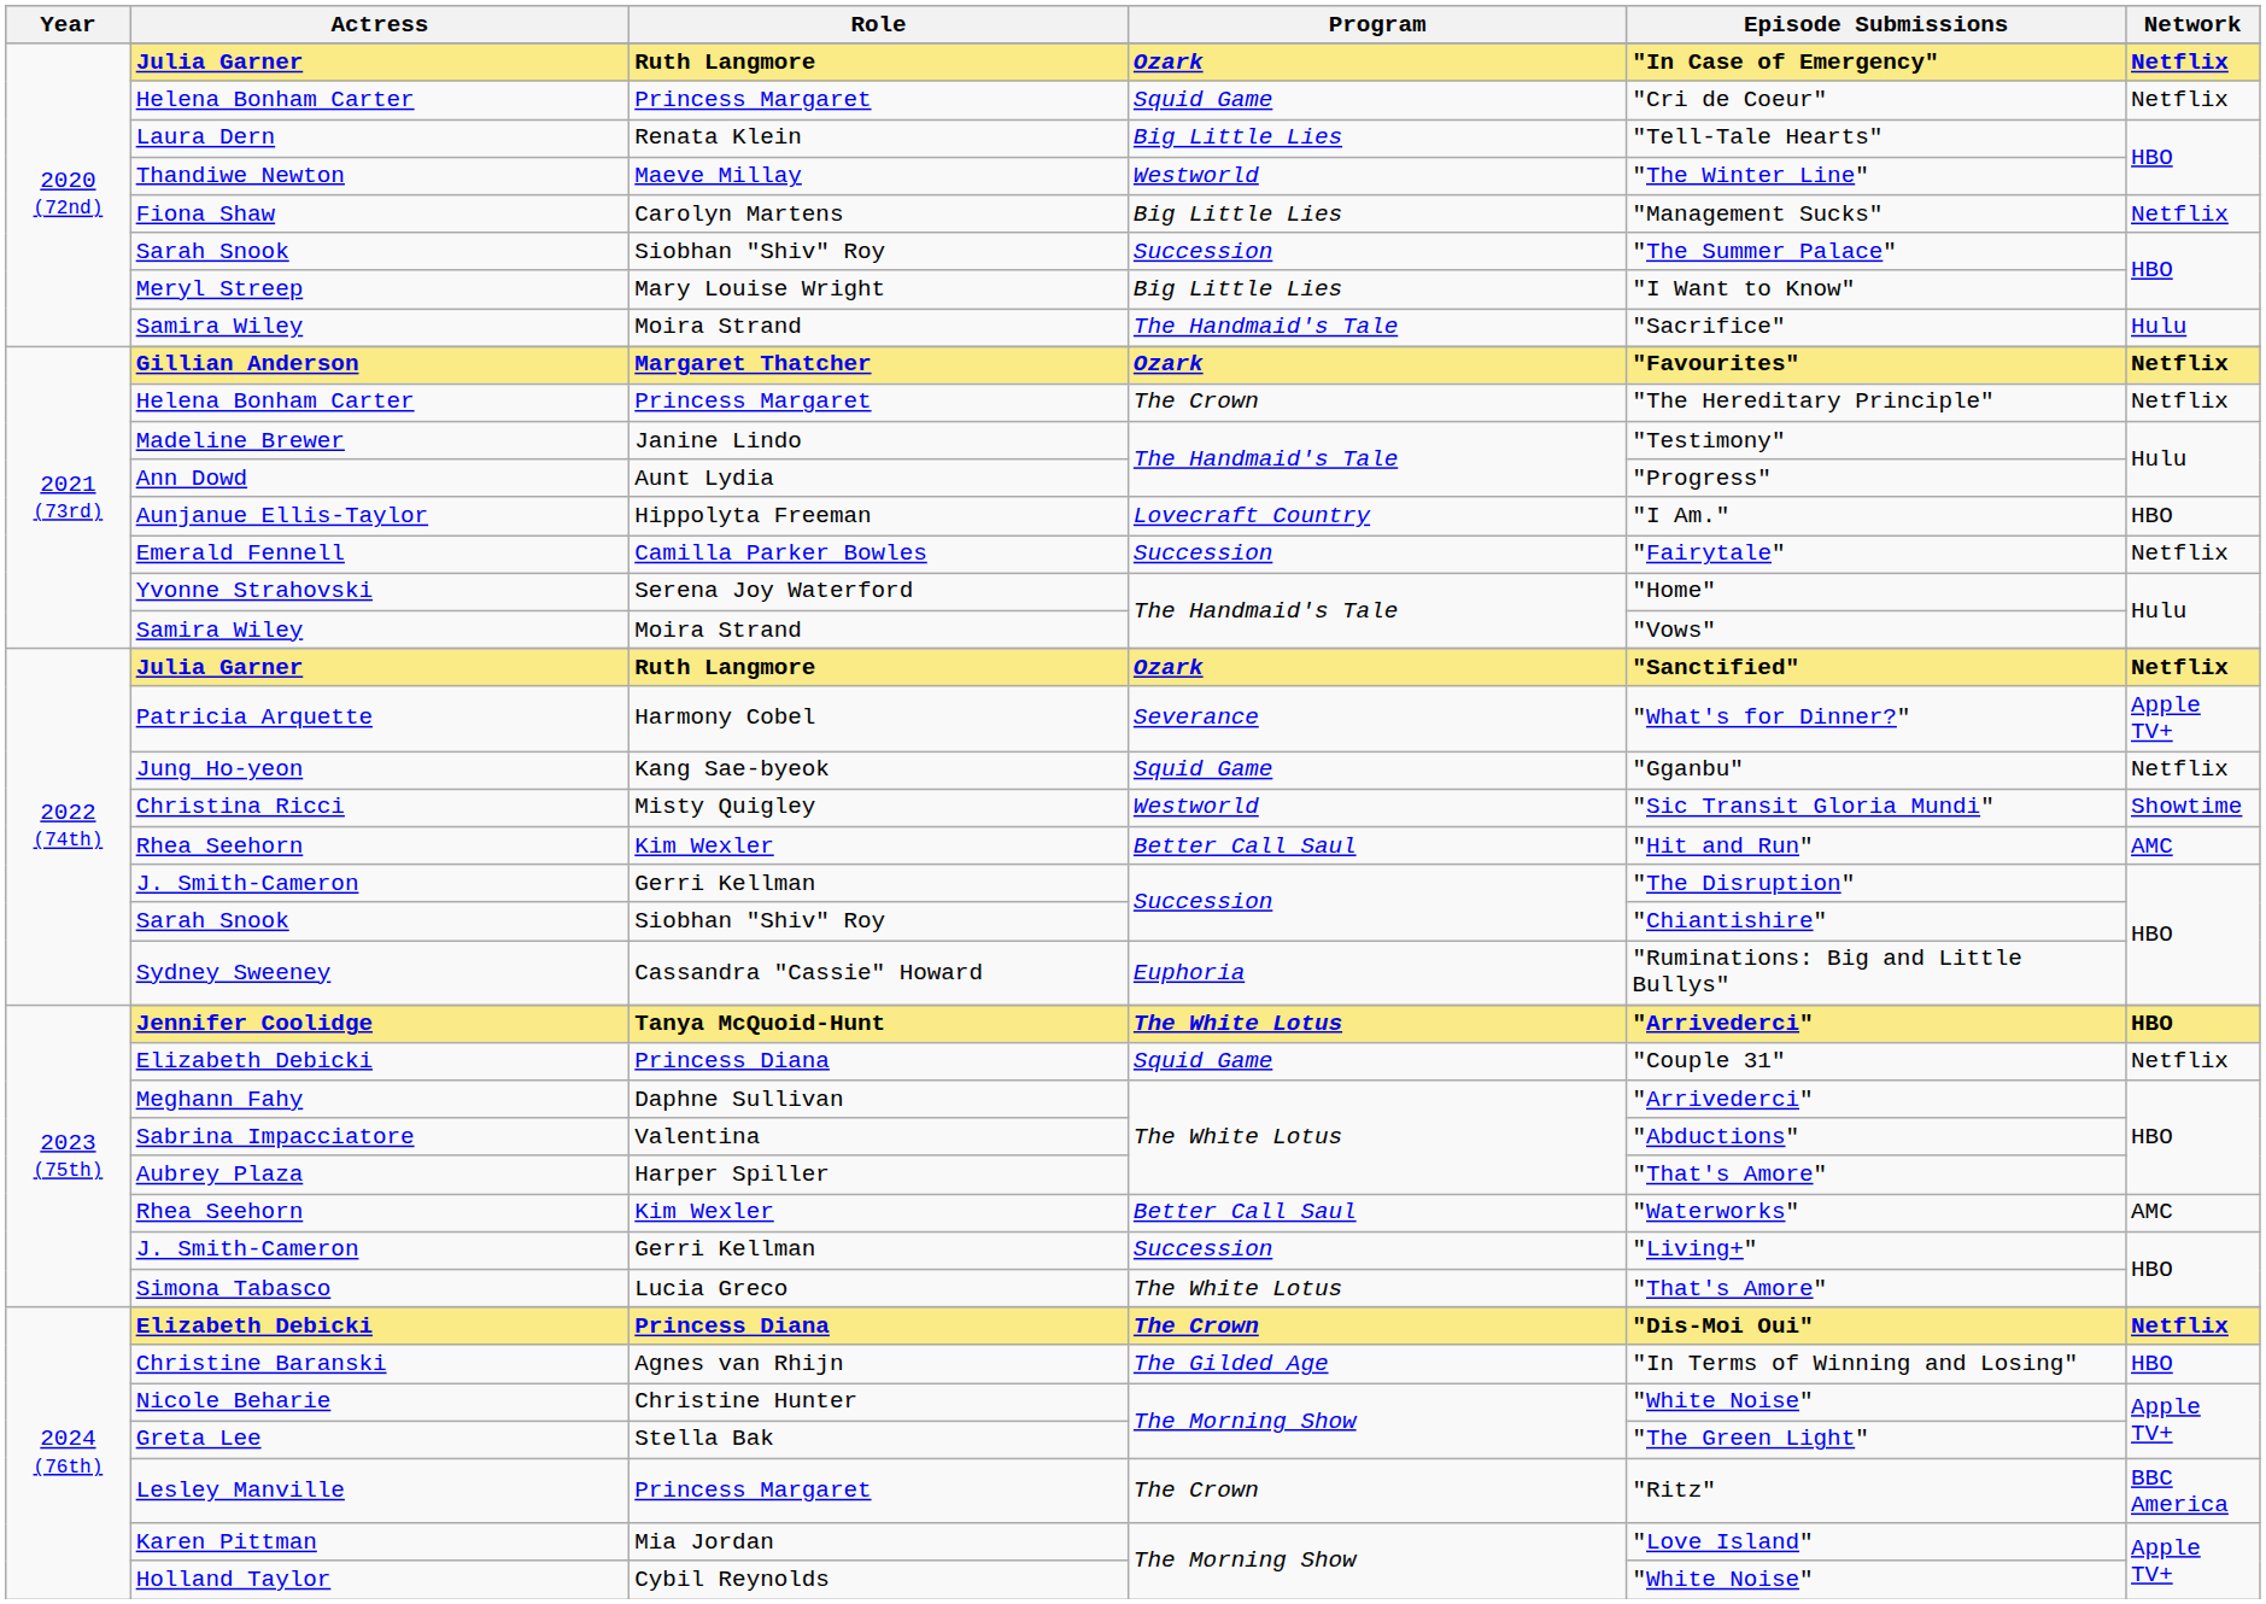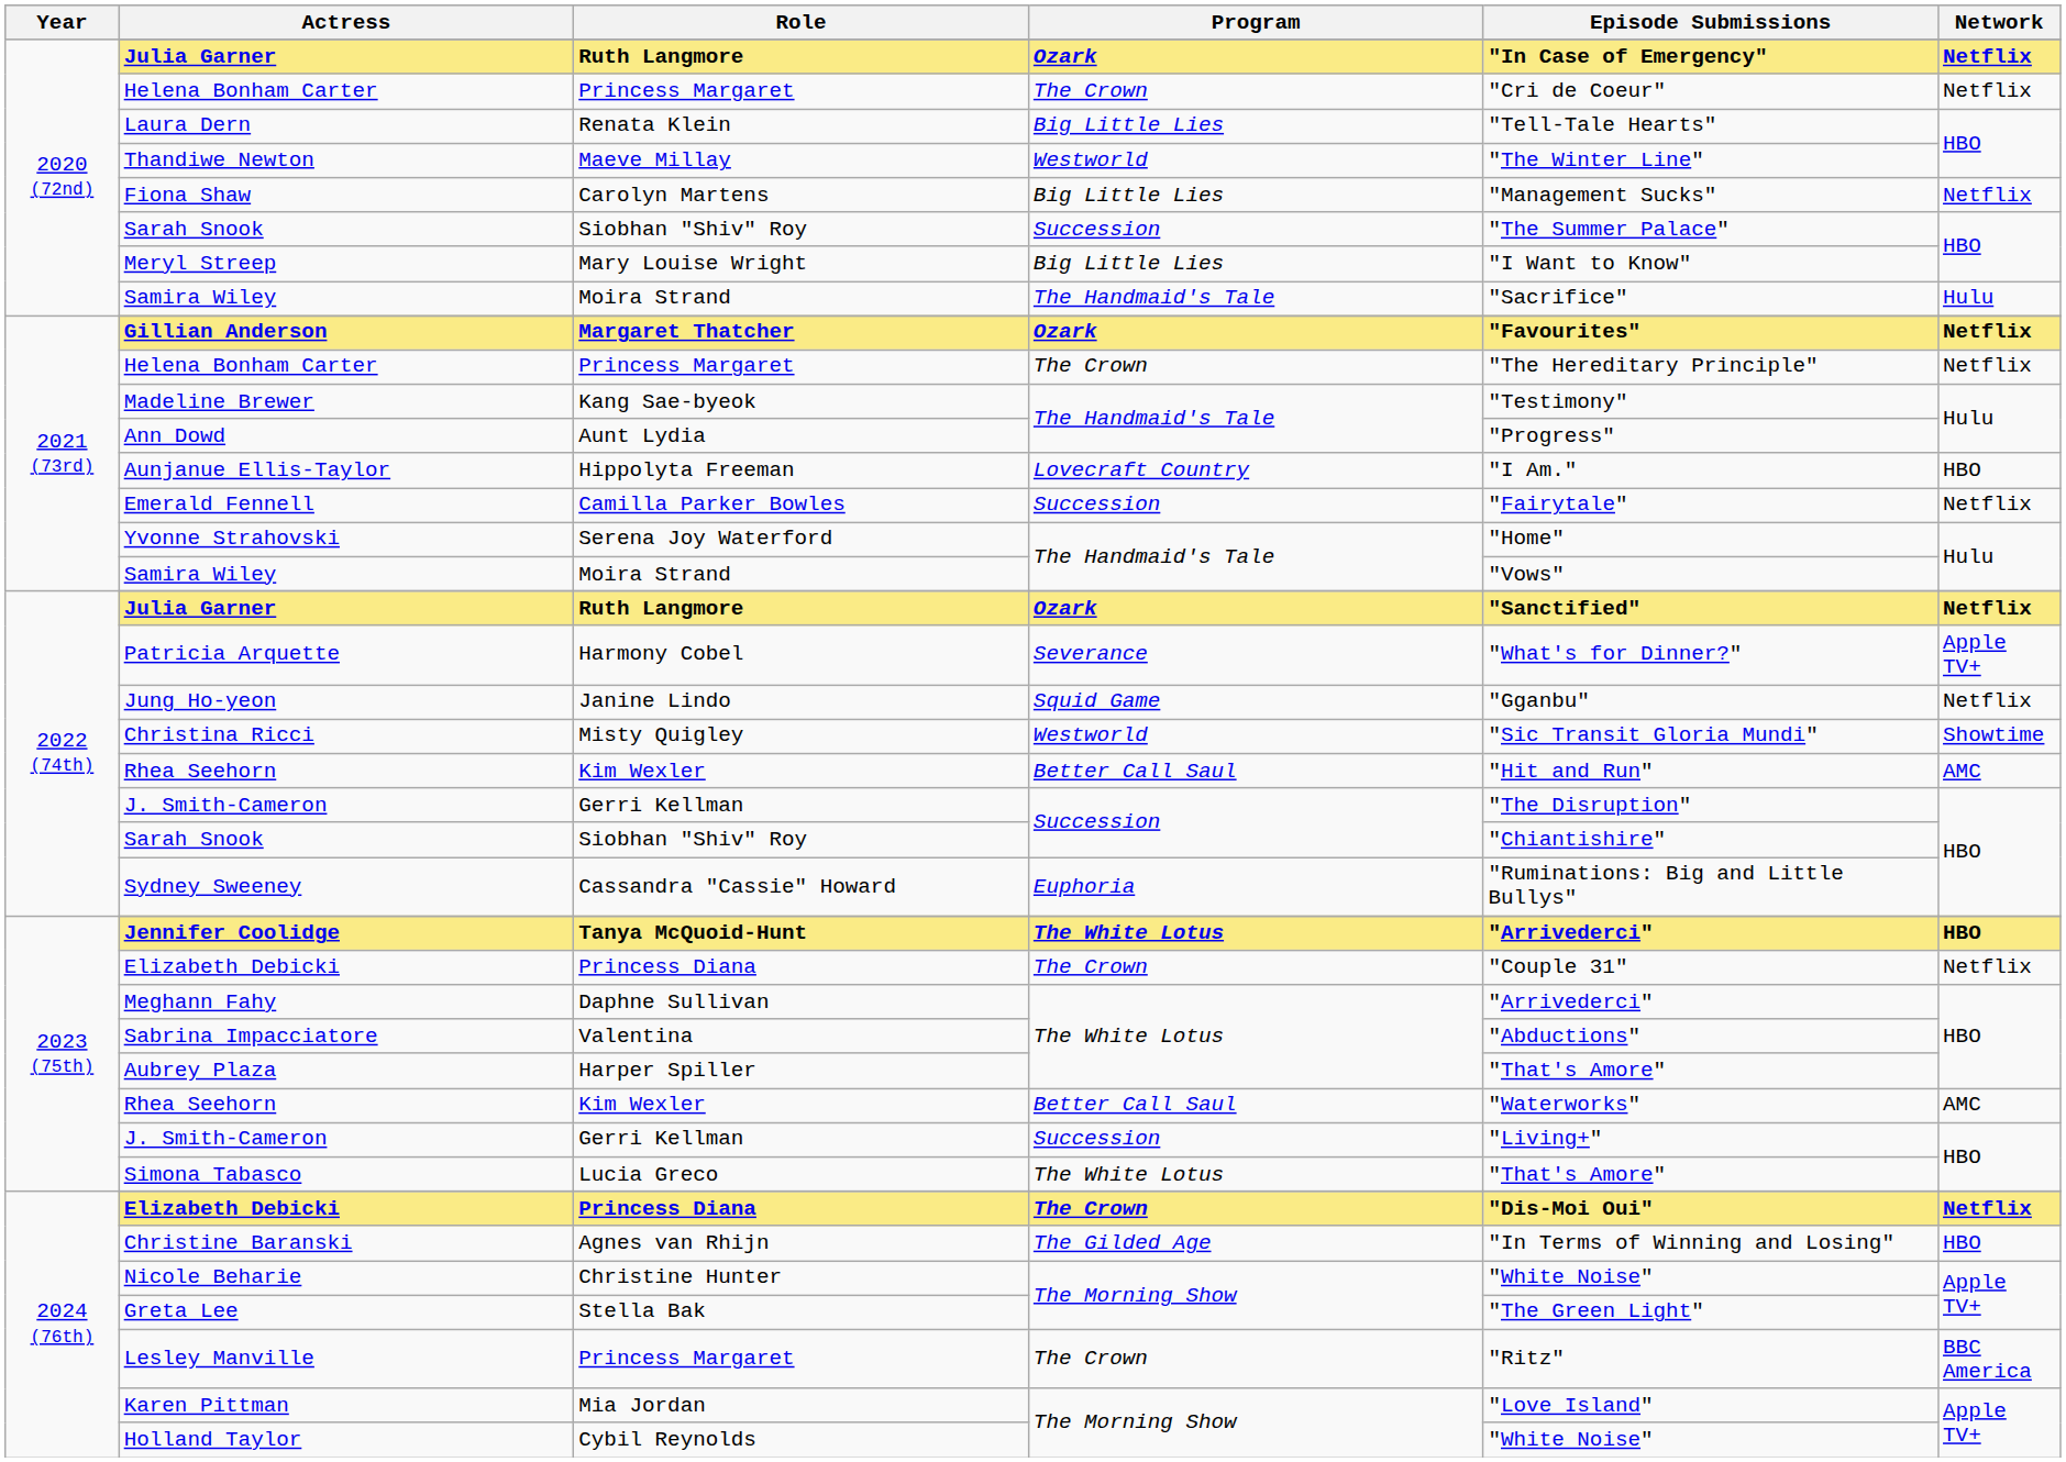2020 (72nd) / Helena Bonham Carter | Program: Squid Game -> The Crown
Madeline Brewer | Role: Janine Lindo -> Kang Sae-byeok
Jung Ho-yeon | Role: Kang Sae-byeok -> Janine Lindo
2023 (75th) / Elizabeth Debicki | Program: Squid Game -> The Crown
